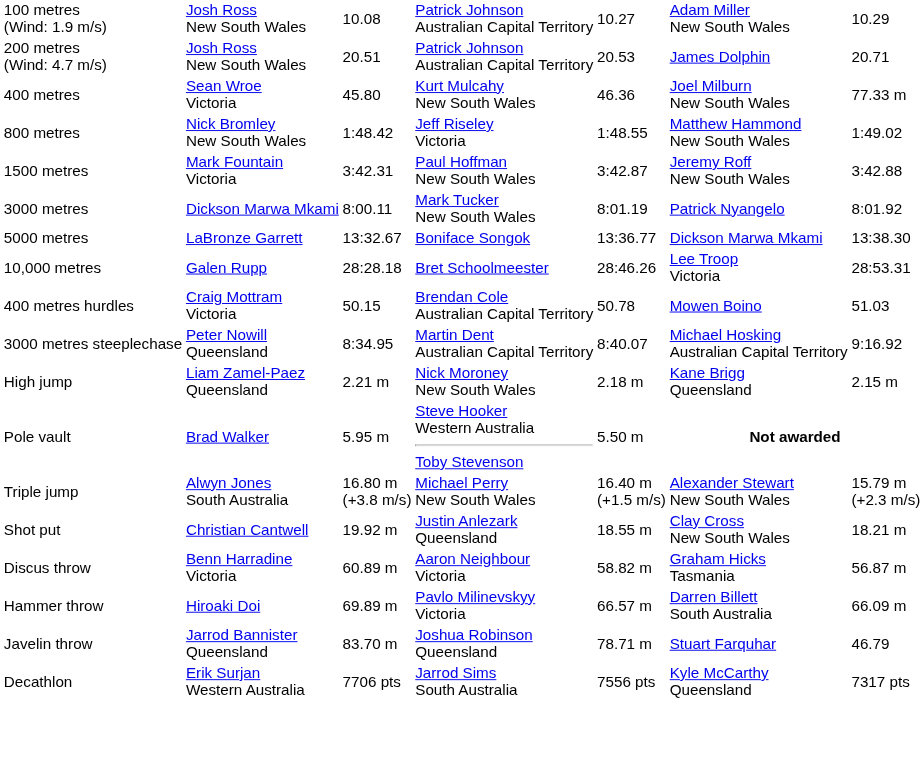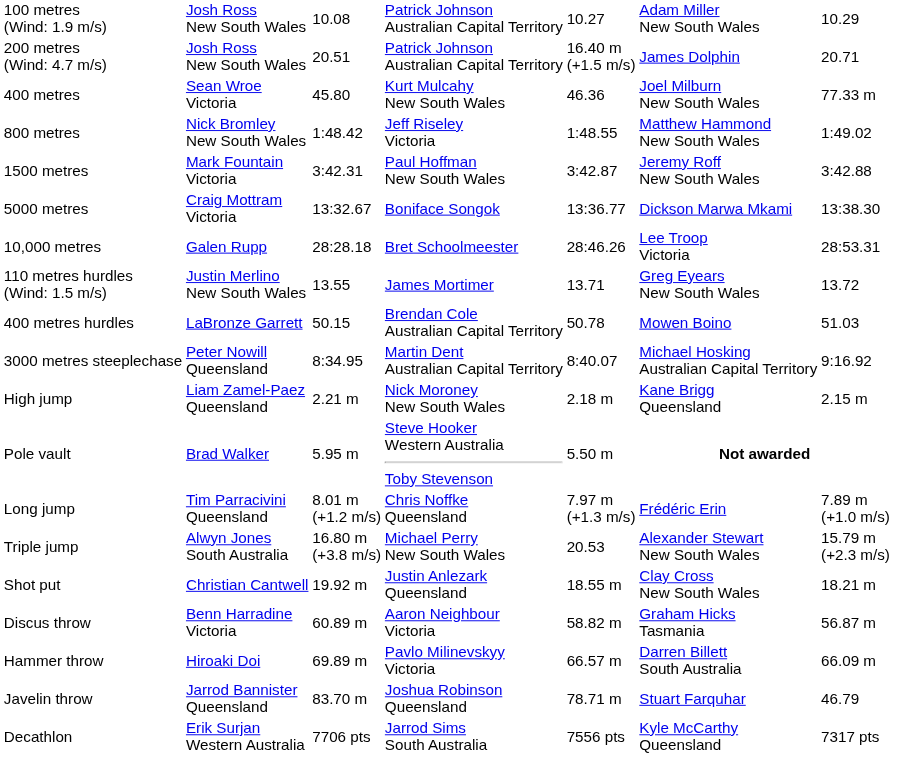200 metres (Wind: 4.7 m/s) | column 5: 20.53 -> 16.40 m (+1.5 m/s)
- row: 3000 metres | Dickson Marwa Mkami | 8:00.11 | Mark Tucker New South Wales | 8:01.19 | Patrick Nyangelo | 8:01.92
5000 metres | column 2: LaBronze Garrett -> Craig Mottram Victoria
+ row: 110 metres hurdles (Wind: 1.5 m/s) | Justin Merlino New South Wales | 13.55 | James Mortimer | 13.71 | Greg Eyears New South Wales | 13.72
400 metres hurdles | column 2: Craig Mottram Victoria -> LaBronze Garrett
+ row: Long jump | Tim Parracivini Queensland | 8.01 m (+1.2 m/s) | Chris Noffke Queensland | 7.97 m (+1.3 m/s) | Frédéric Erin | 7.89 m (+1.0 m/s)
Triple jump | column 5: 16.40 m (+1.5 m/s) -> 20.53
